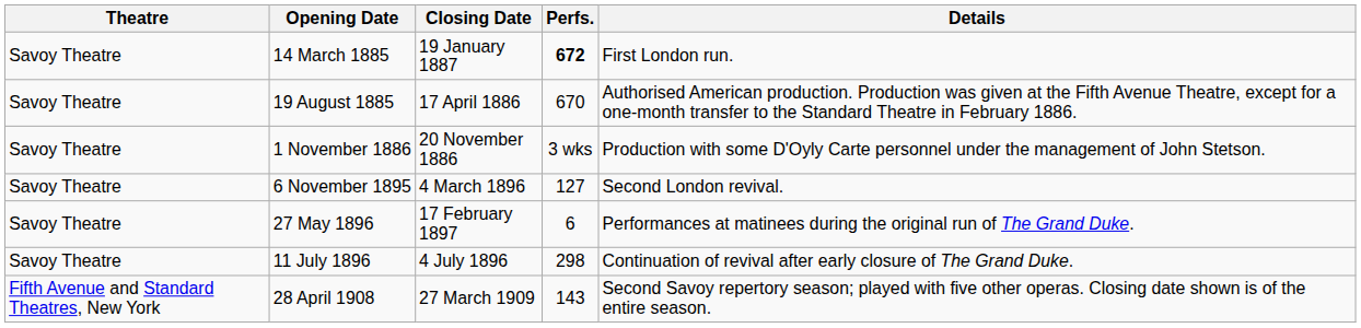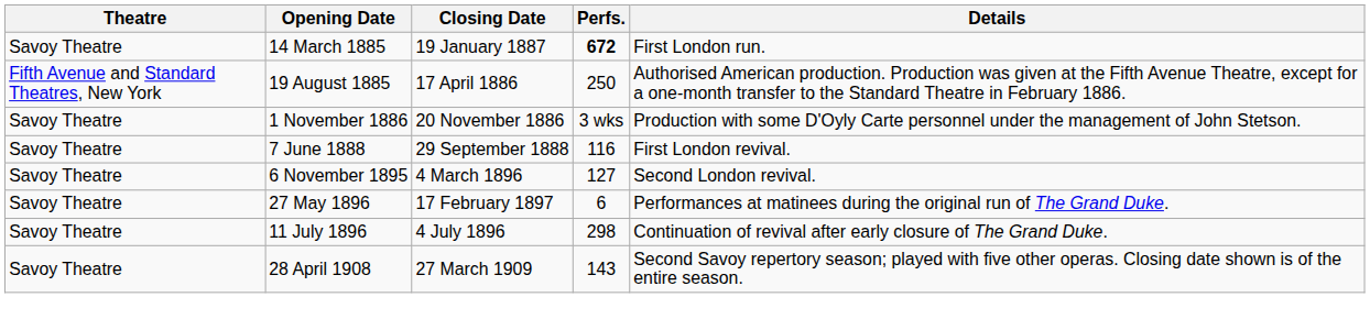19 August 1885 | Theatre: Savoy Theatre -> Fifth Avenue and Standard Theatres, New York
19 August 1885 | Perfs.: 670 -> 250
+ row: Savoy Theatre | 7 June 1888 | 29 September 1888 | 116 | First London revival.
28 April 1908 | Theatre: Fifth Avenue and Standard Theatres, New York -> Savoy Theatre
